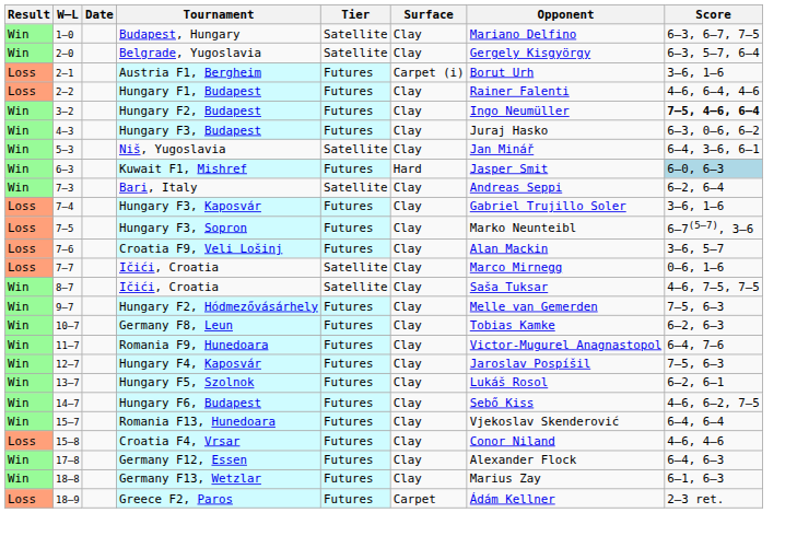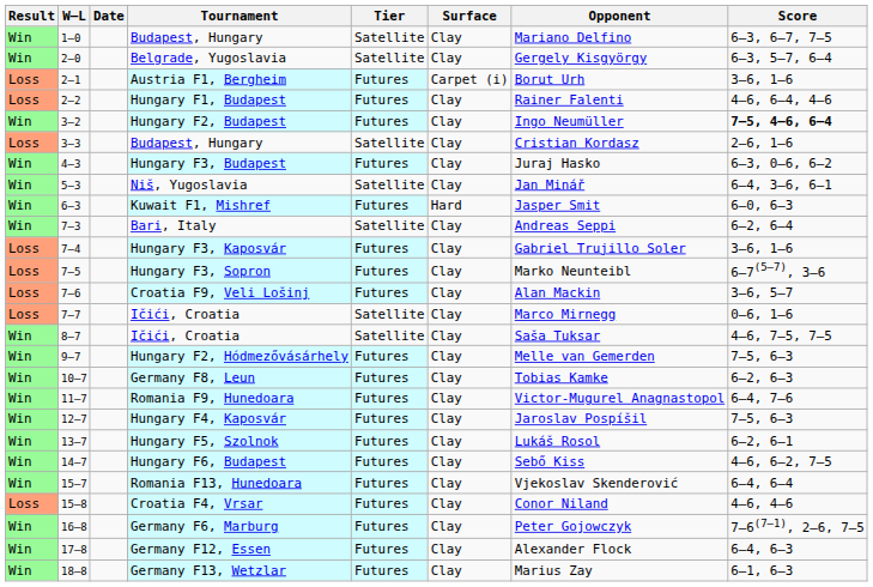+ row: Loss | 3–3 | Budapest, Hungary | Satellite | Clay | Cristian Kordasz | 2–6, 1–6
Kuwait F1, Mishref | Score: lightblue background -> no background
+ row: Win | 16–8 | Germany F6, Marburg | Futures | Clay | Peter Gojowczyk | 7–6(7–1), 2–6, 7–5
- row: Loss | 18–9 | Greece F2, Paros | Futures | Carpet | Ádám Kellner | 2–3 ret.
